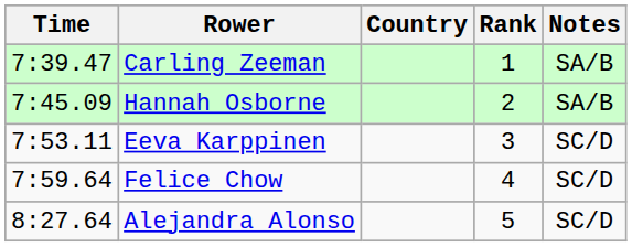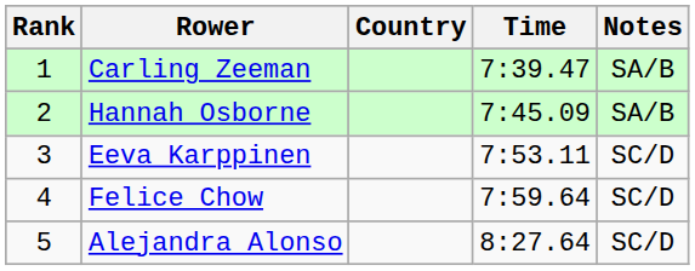columns swapped: Rank <-> Time
